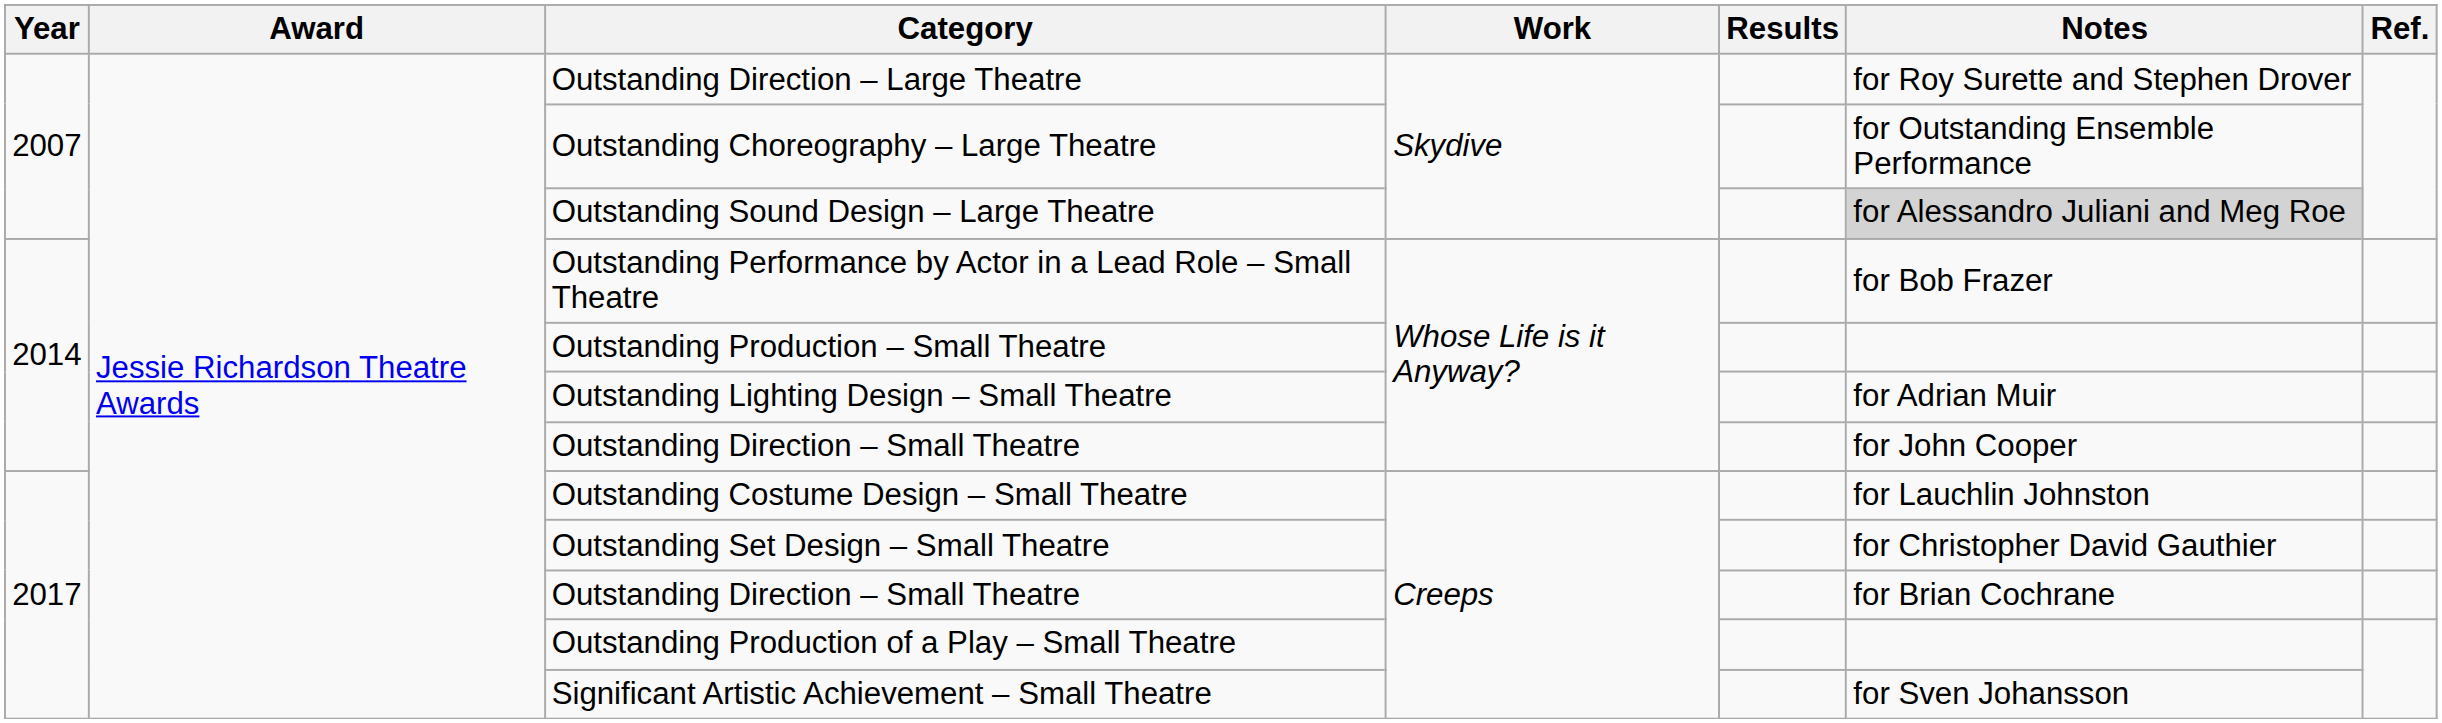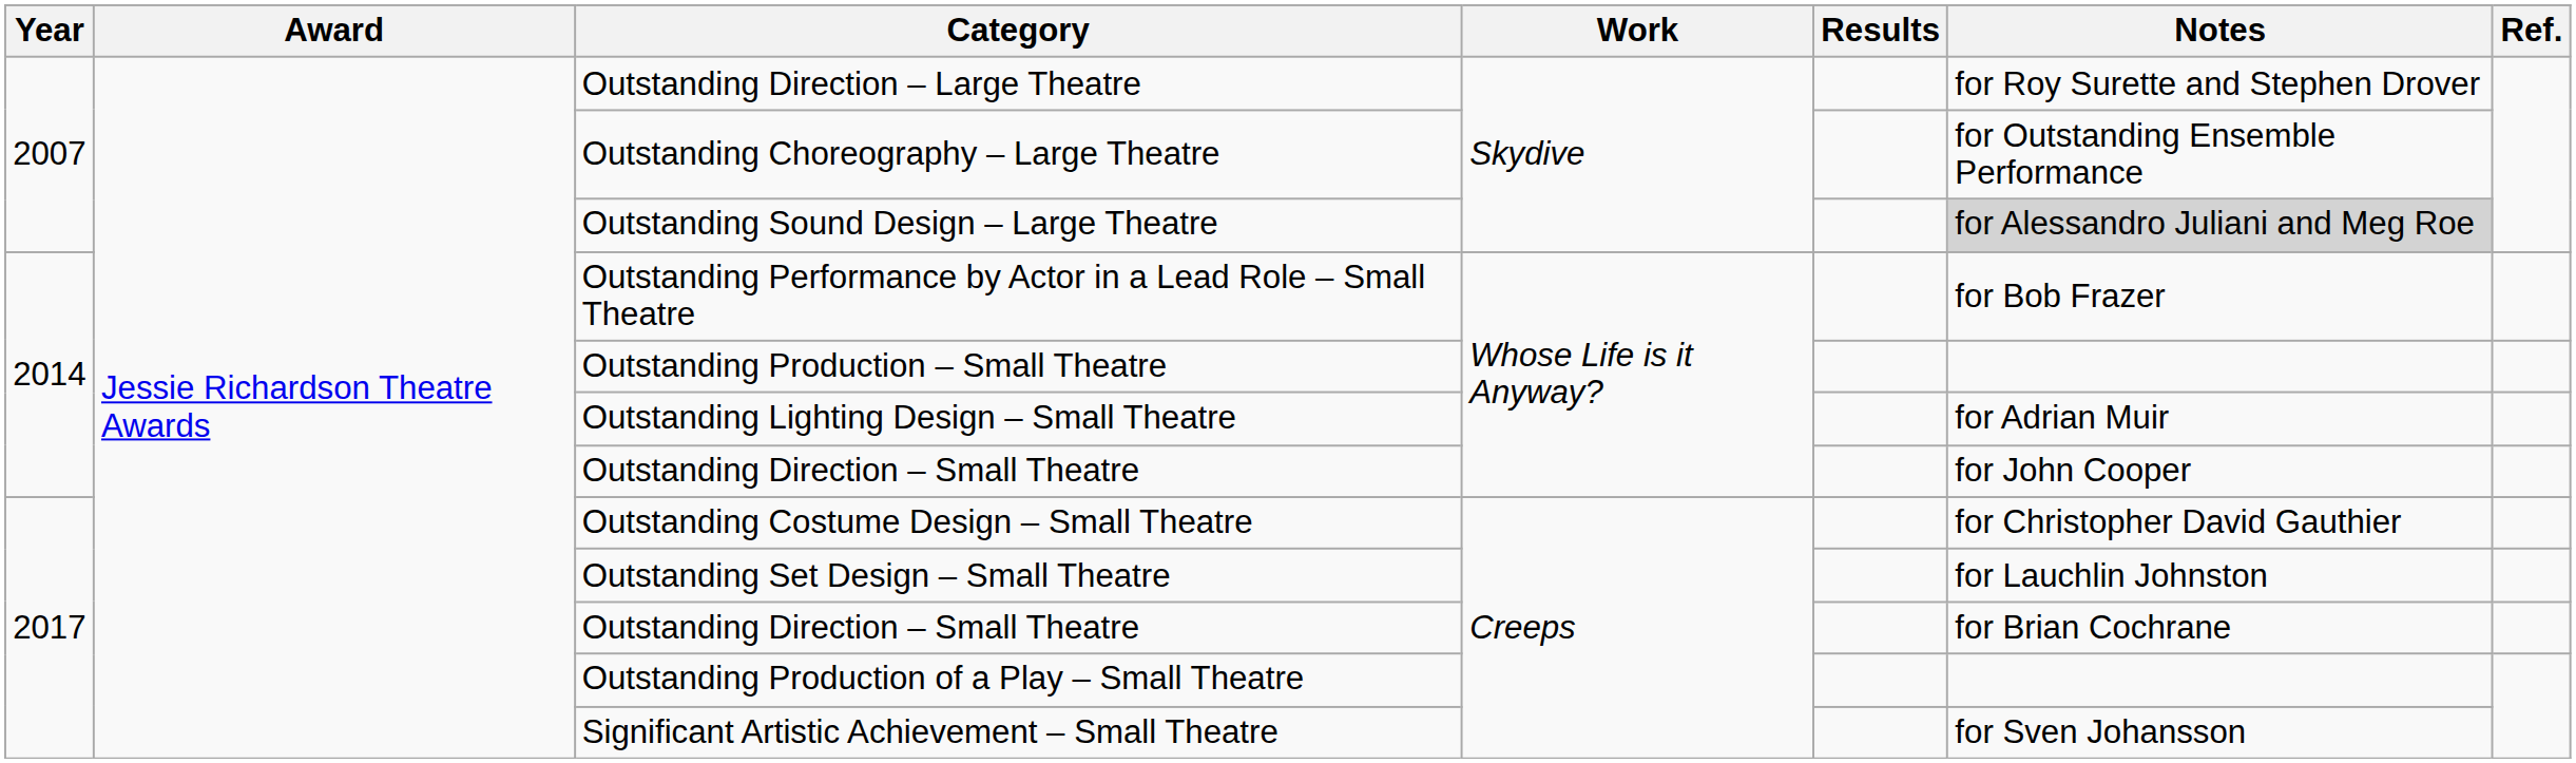Outstanding Costume Design – Small Theatre | Notes: for Lauchlin Johnston -> for Christopher David Gauthier
Outstanding Set Design – Small Theatre | Notes: for Christopher David Gauthier -> for Lauchlin Johnston
